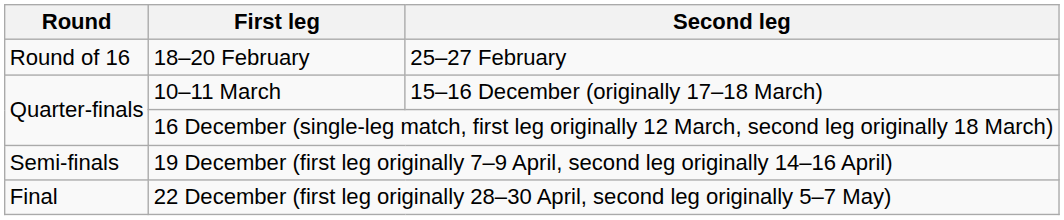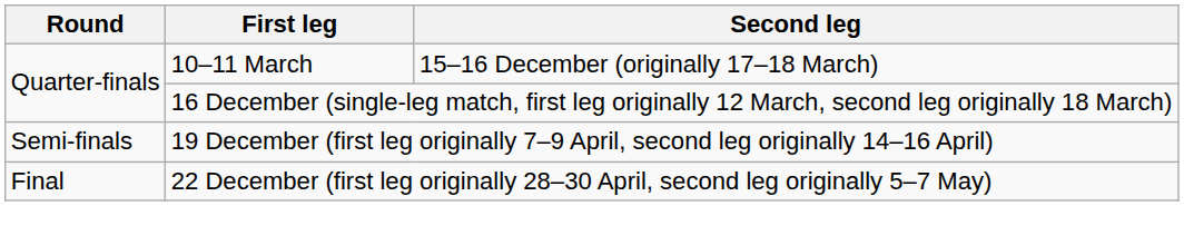- row: Round of 16 | 18–20 February | 25–27 February
